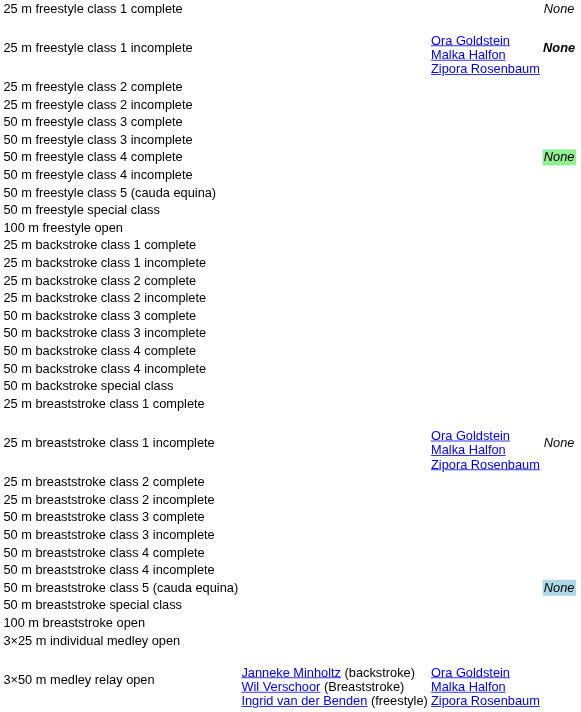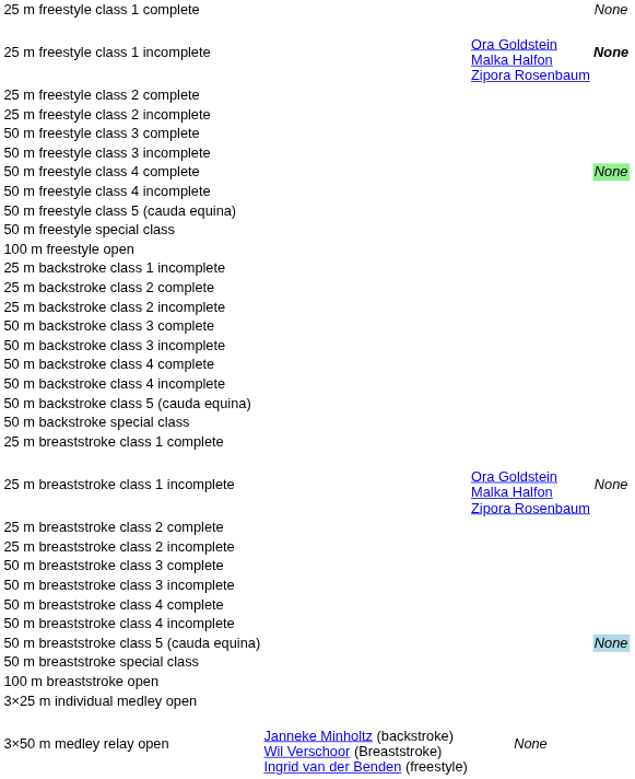- row: 25 m backstroke class 1 complete
+ row: 50 m backstroke class 5 (cauda equina)
3×50 m medley relay open | column 3: Ora Goldstein Malka Halfon Zipora Rosenbaum -> None
